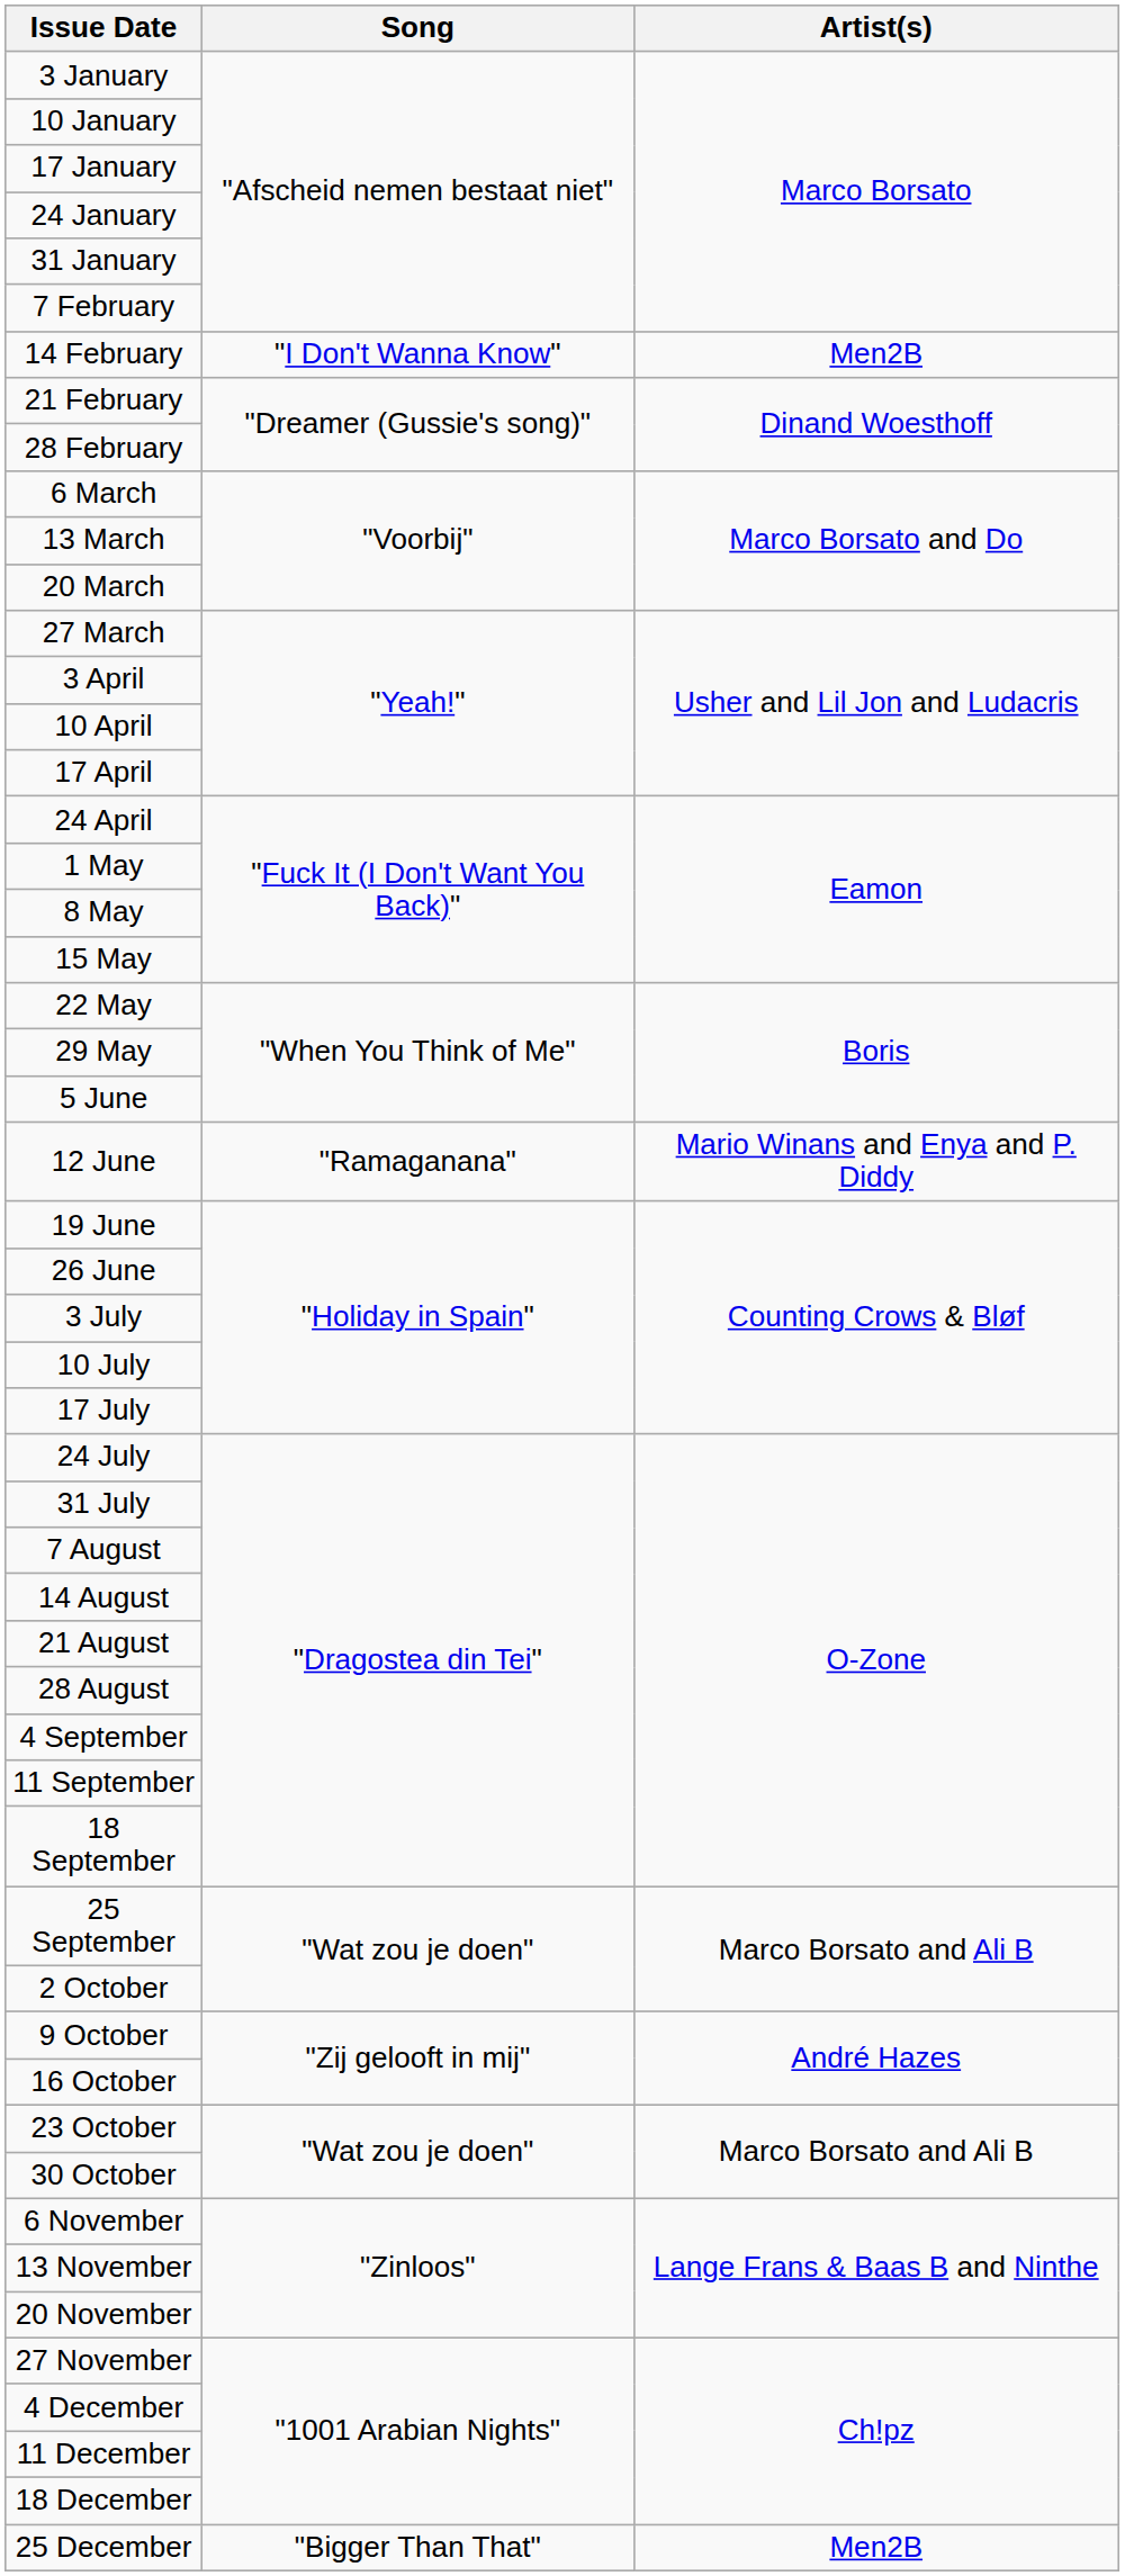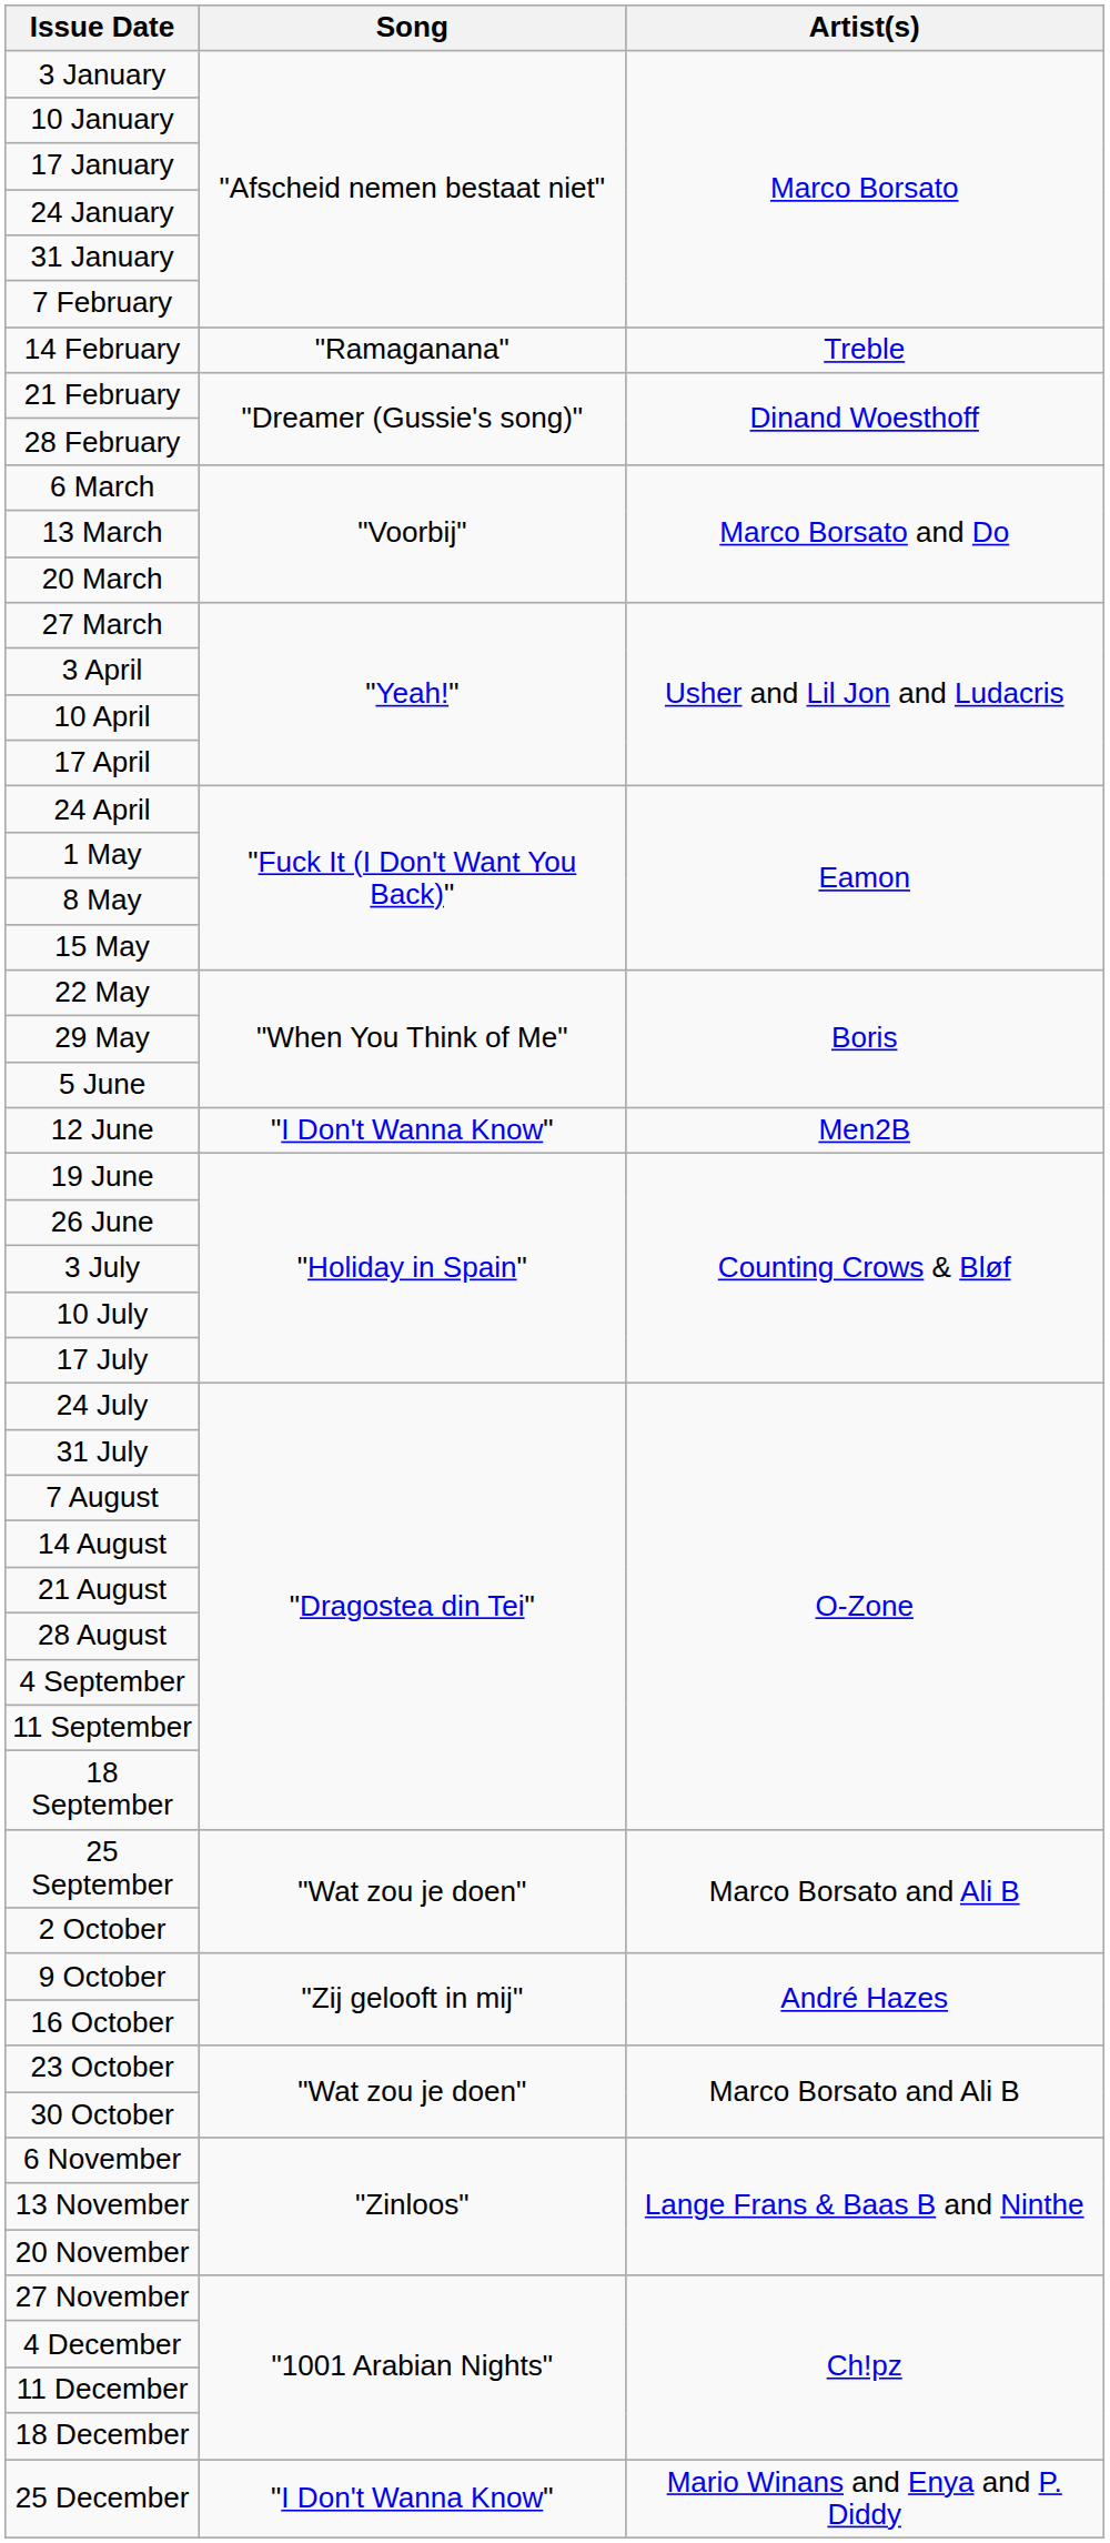14 February | Song: "I Don't Wanna Know" -> "Ramaganana"
14 February | Artist(s): Men2B -> Treble
12 June | Song: "Ramaganana" -> "I Don't Wanna Know"
12 June | Artist(s): Mario Winans and Enya and P. Diddy -> Men2B
25 December | Song: "Bigger Than That" -> "I Don't Wanna Know"
25 December | Artist(s): Men2B -> Mario Winans and Enya and P. Diddy
